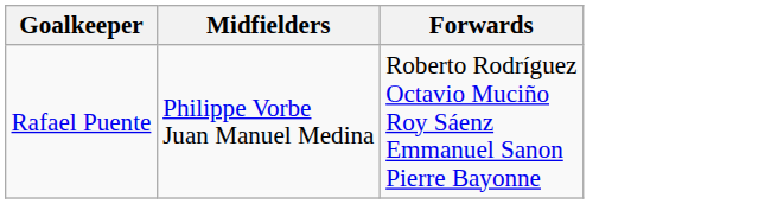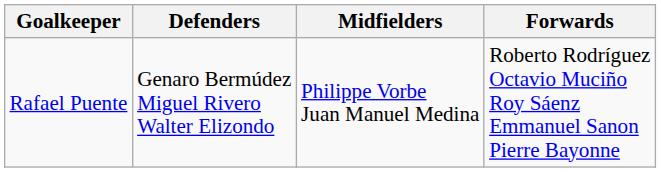+ column: Defenders | Genaro Bermúdez Miguel Rivero Walter Elizondo
